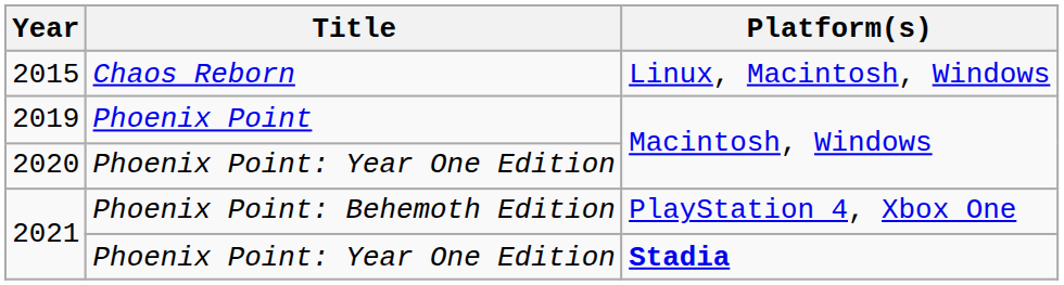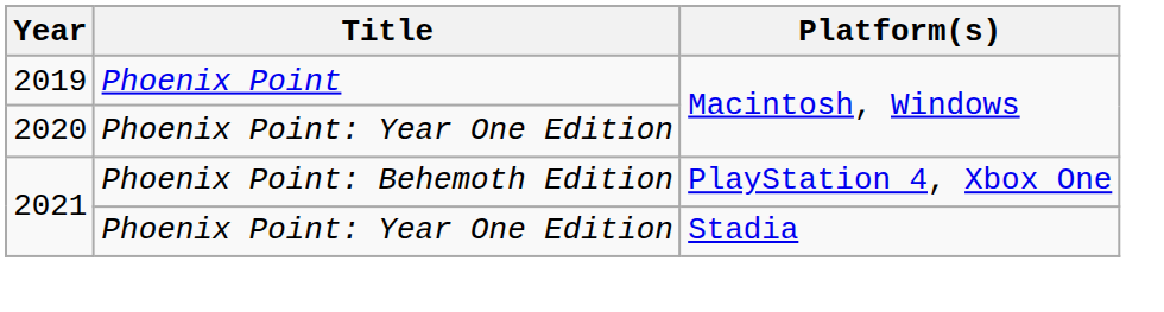- row: 2015 | Chaos Reborn | Linux, Macintosh, Windows
2021 / Phoenix Point: Year One Edition | Platform(s): bold -> normal
